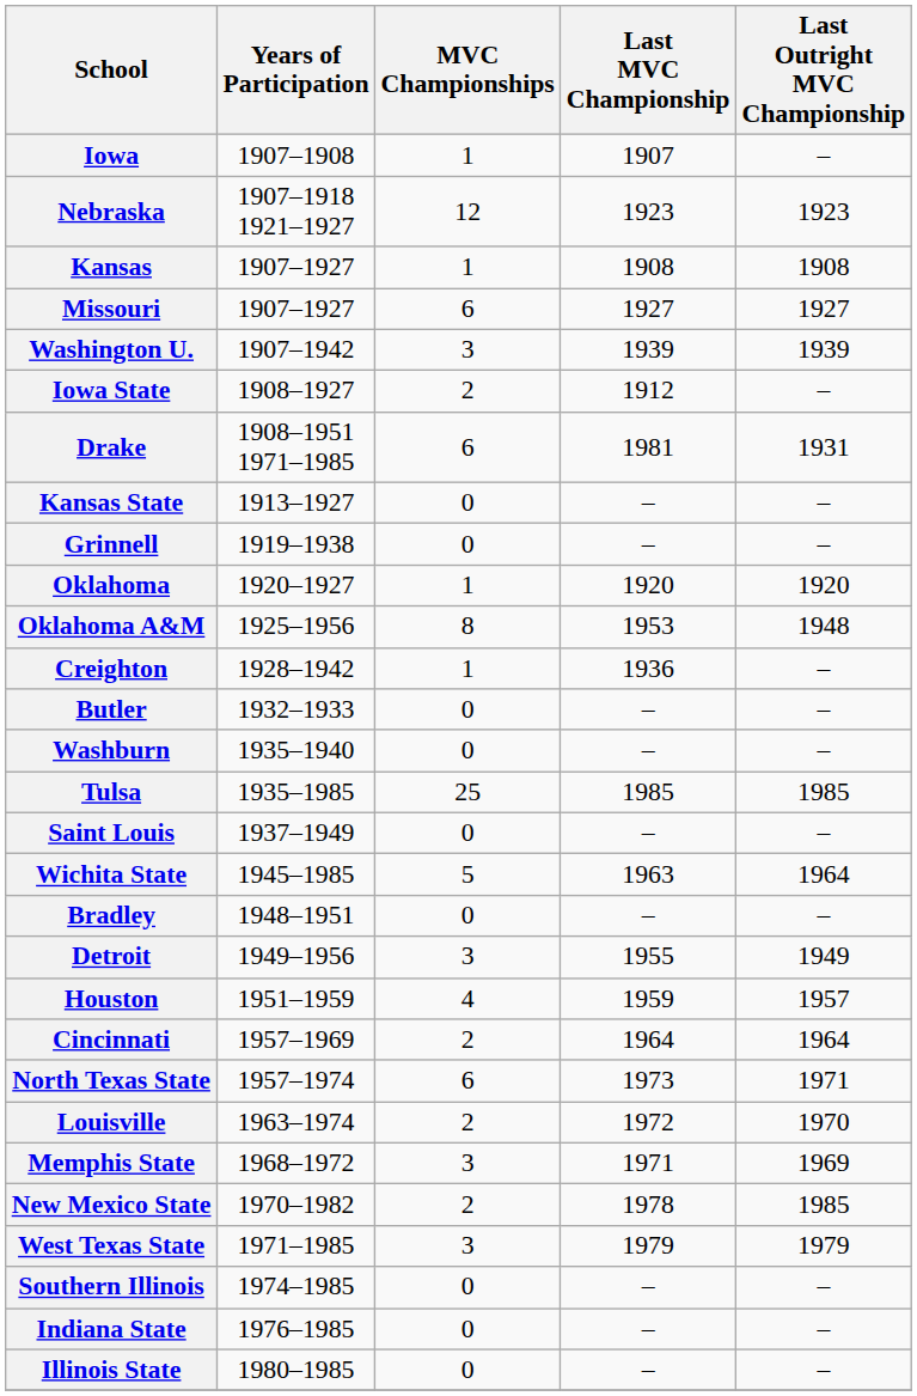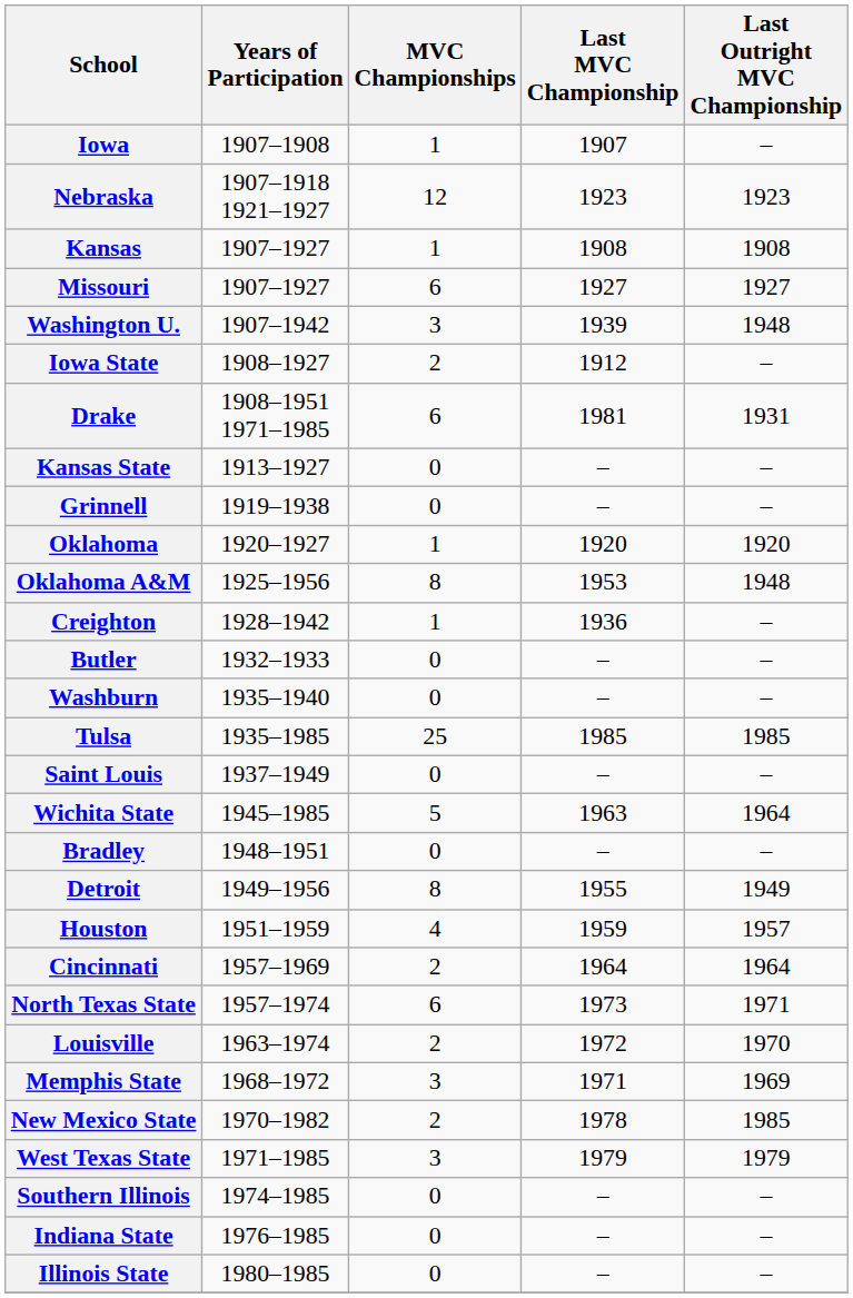Washington U. | Last Outright MVC Championship: 1939 -> 1948
Detroit | MVC Championships: 3 -> 8
